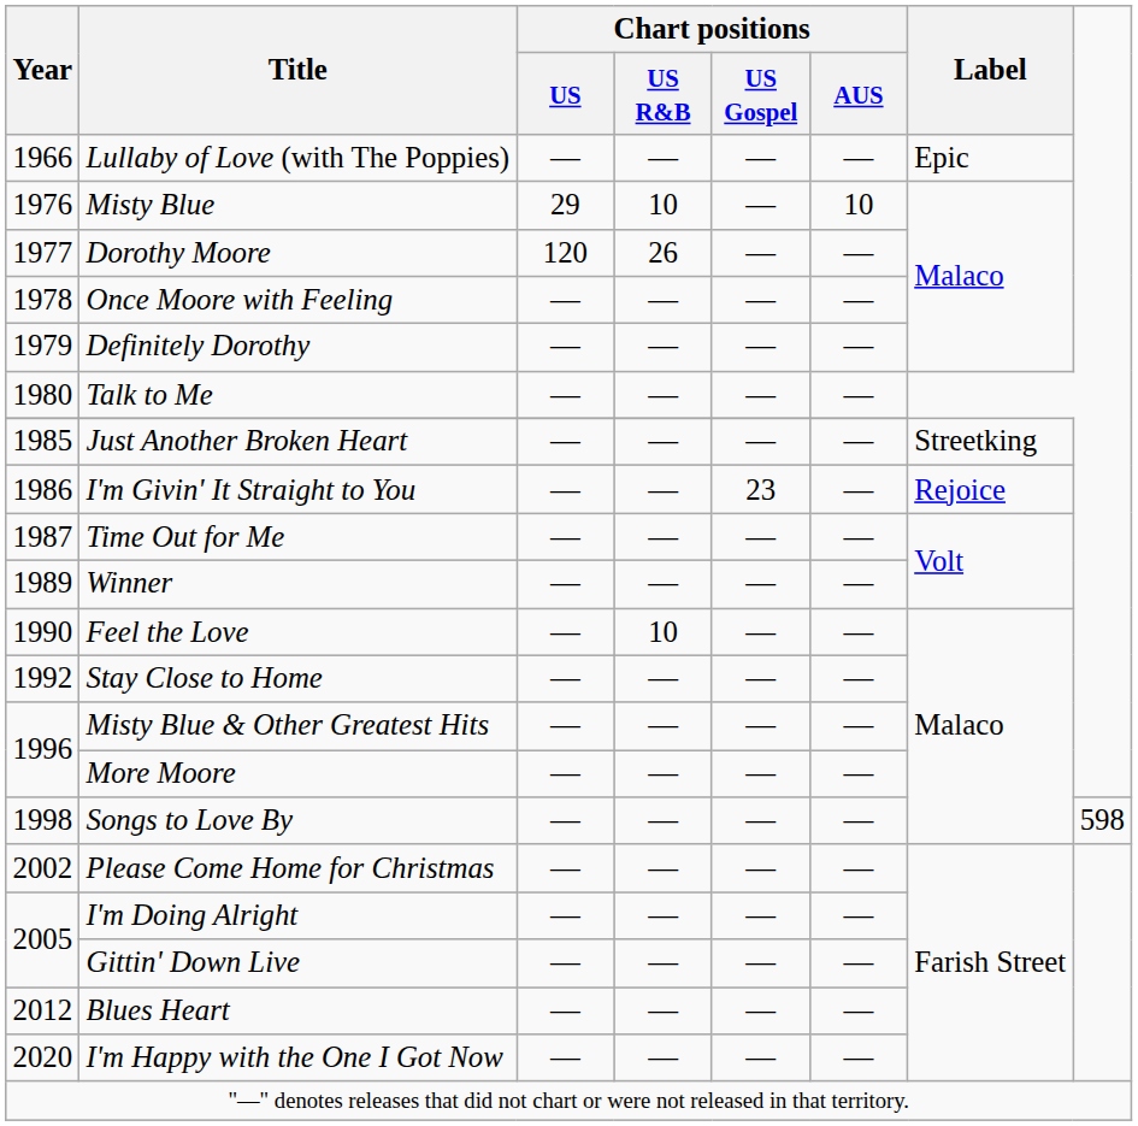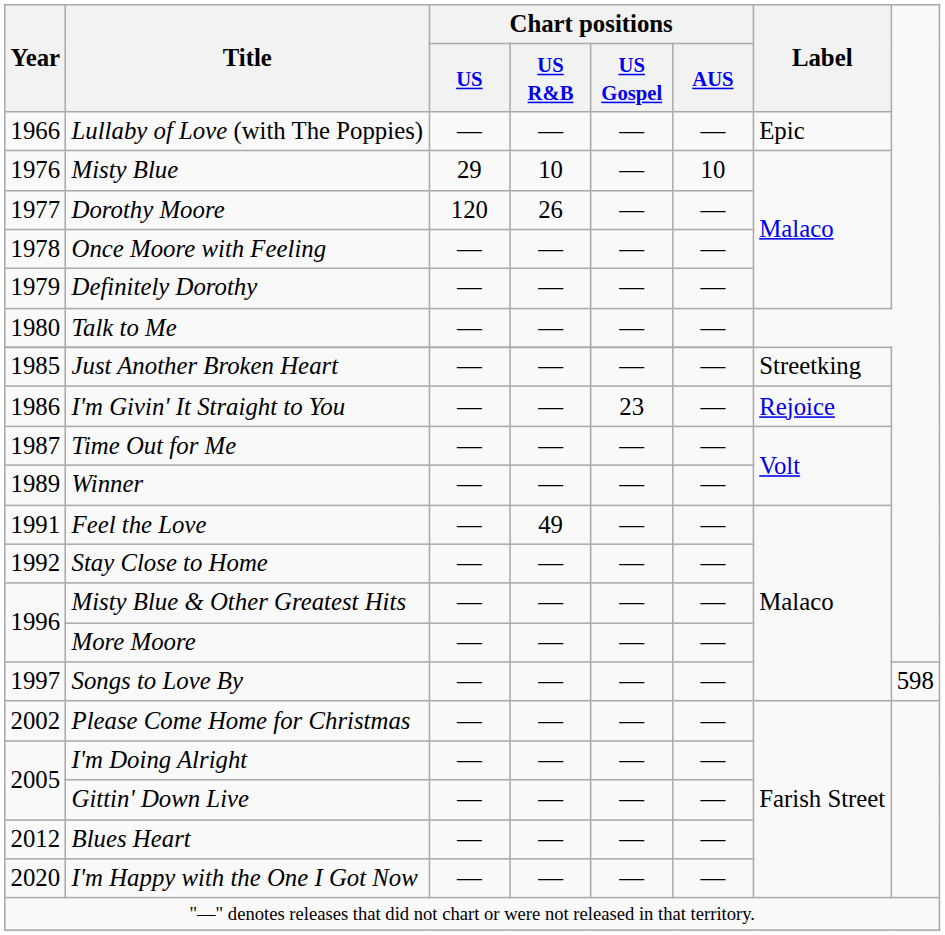Feel the Love | Year: 1990 -> 1991
Feel the Love | Chart positions / US R&B: 10 -> 49
Songs to Love By | Year: 1998 -> 1997
